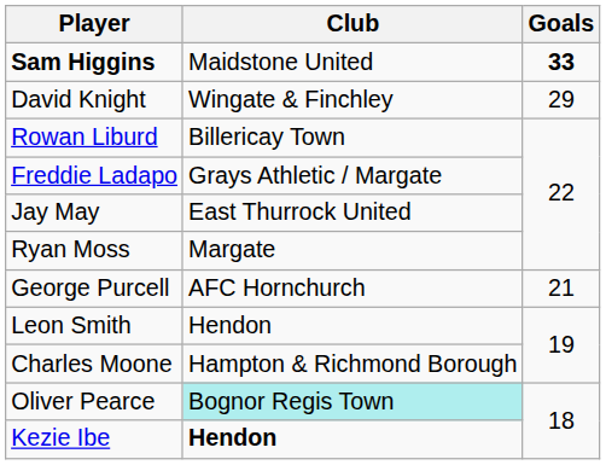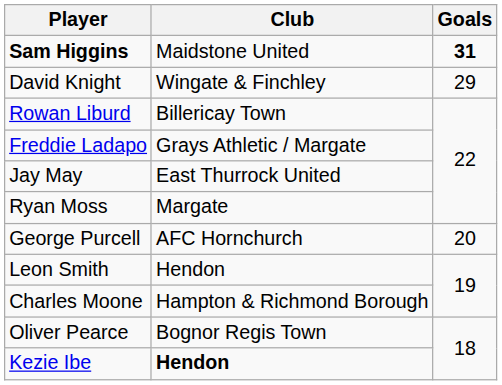Sam Higgins | Goals: 33 -> 31
George Purcell | Goals: 21 -> 20
Oliver Pearce | Club: paleturquoise background -> no background
